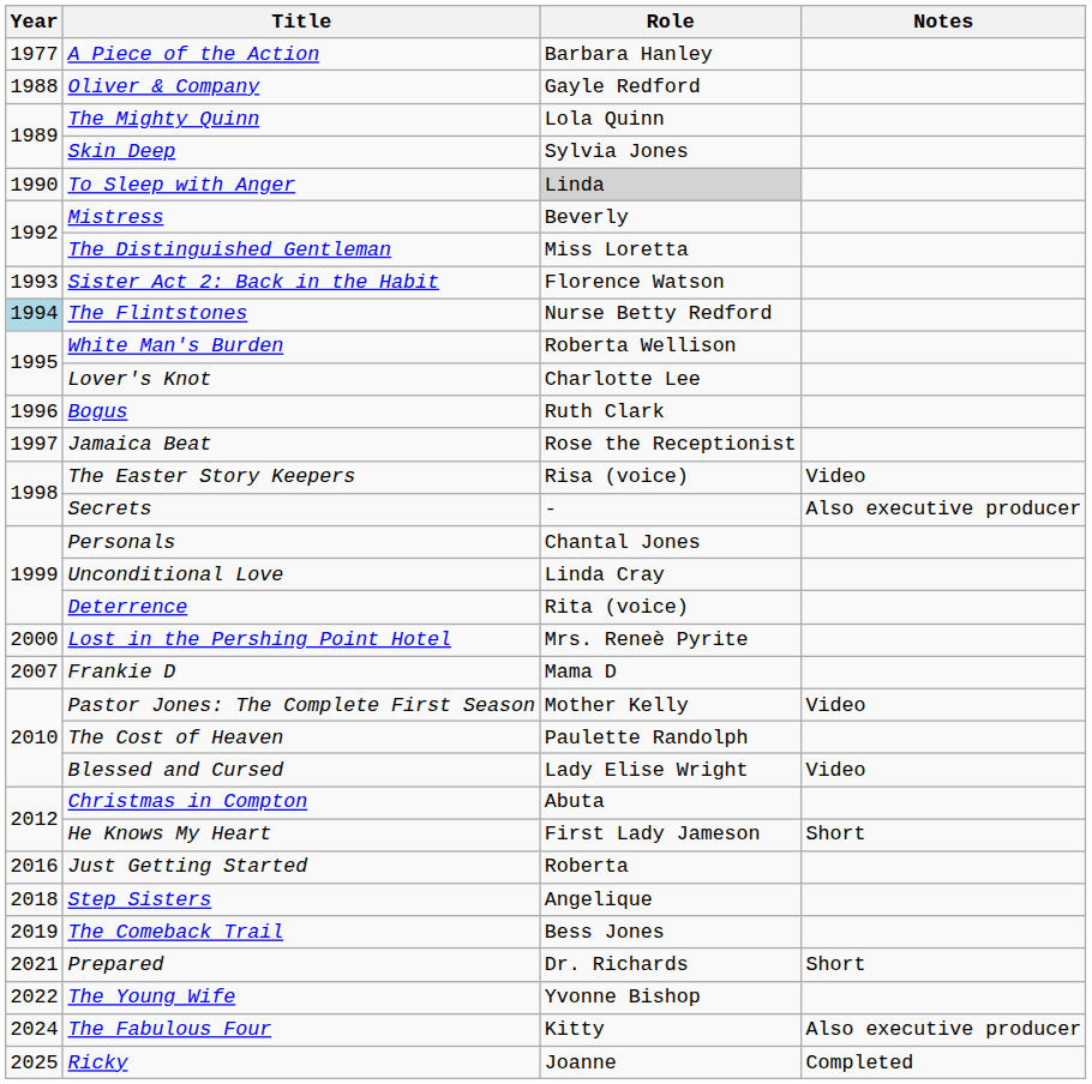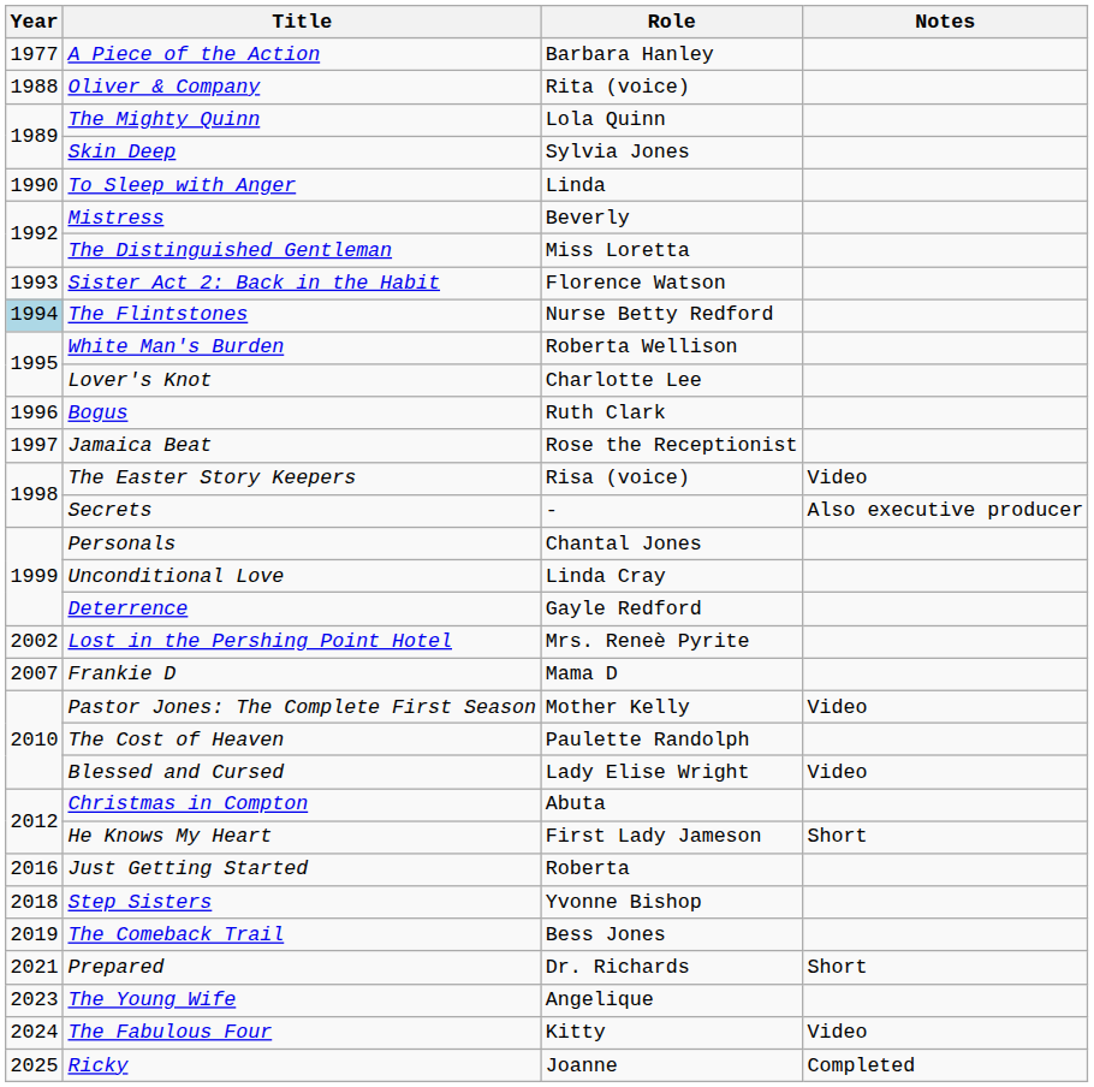Oliver & Company | Role: Gayle Redford -> Rita (voice)
To Sleep with Anger | Role: lightgrey background -> no background
Deterrence | Role: Rita (voice) -> Gayle Redford
Lost in the Pershing Point Hotel | Year: 2000 -> 2002
Step Sisters | Role: Angelique -> Yvonne Bishop
The Young Wife | Year: 2022 -> 2023
The Young Wife | Role: Yvonne Bishop -> Angelique
The Fabulous Four | Notes: Also executive producer -> Video
